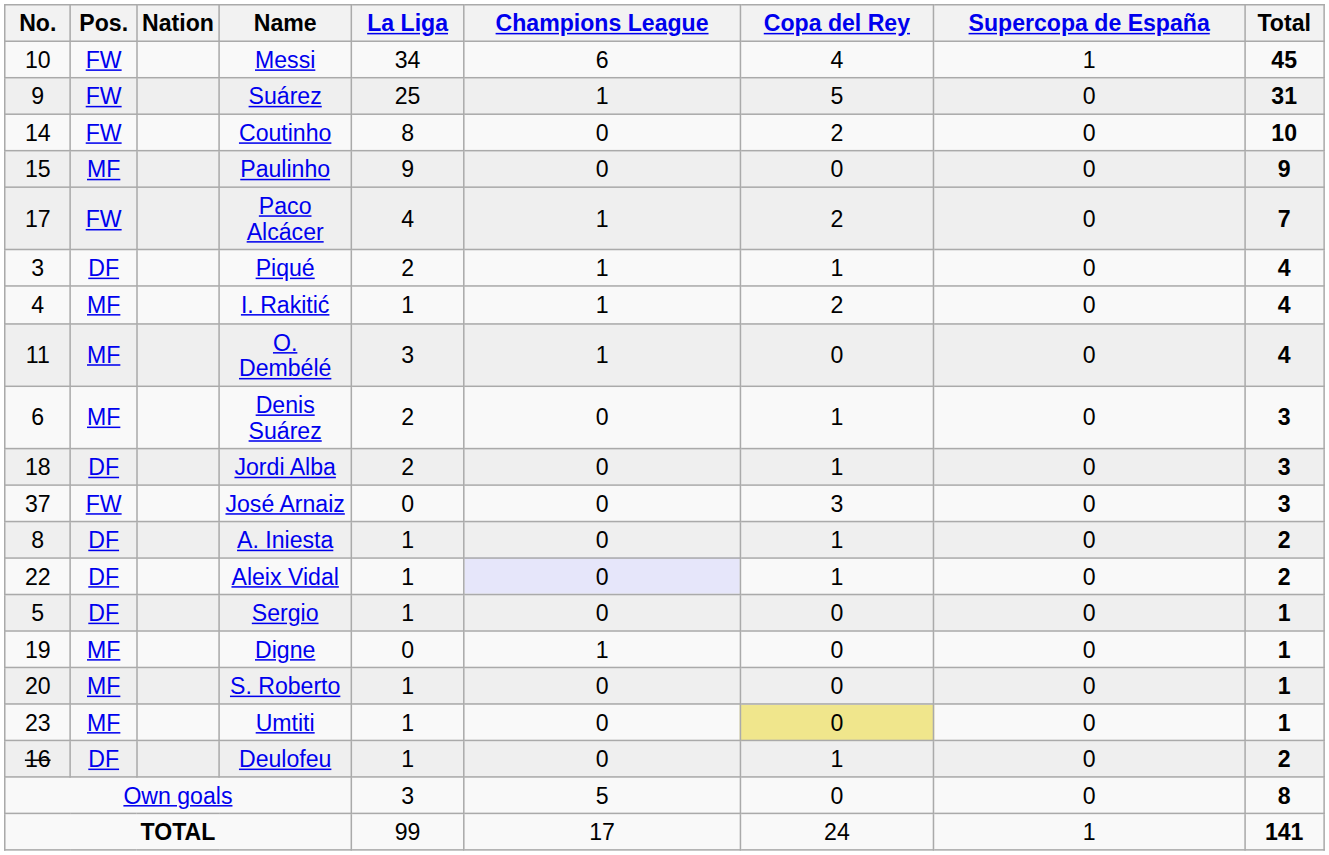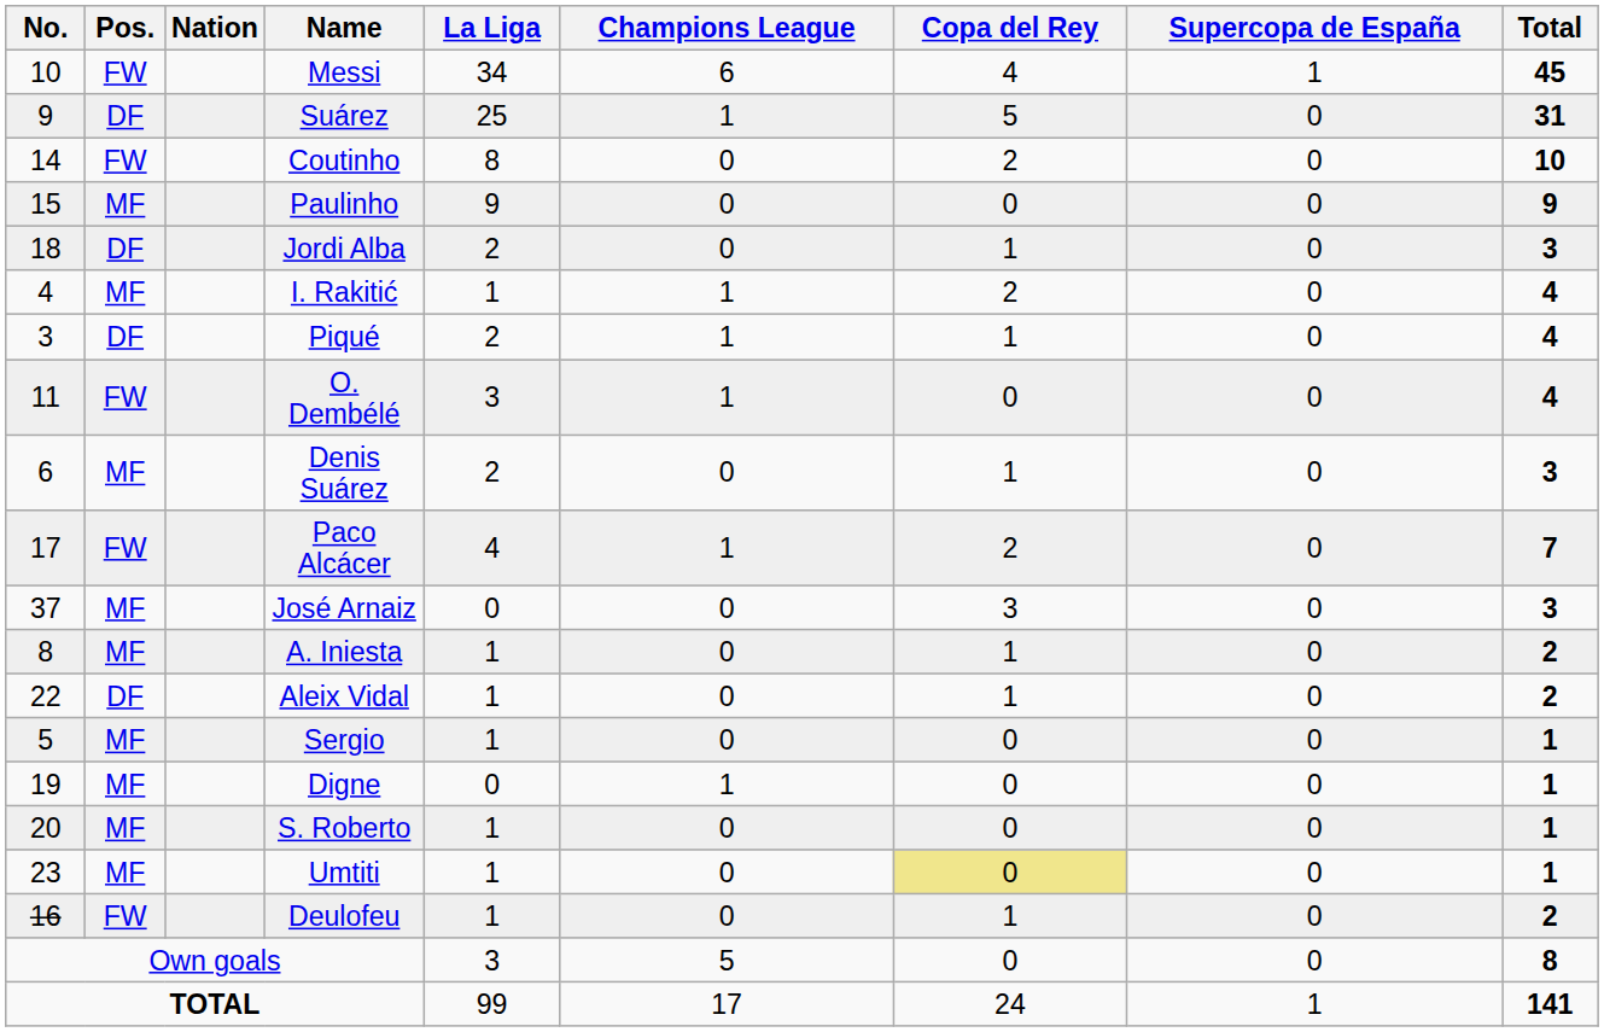Suárez | Pos.: FW -> DF
rows swapped: Paco Alcácer <-> Jordi Alba
rows swapped: Piqué <-> I. Rakitić
O. Dembélé | Pos.: MF -> FW
José Arnaiz | Pos.: FW -> MF
A. Iniesta | Pos.: DF -> MF
Aleix Vidal | Champions League: lavender background -> no background
Sergio | Pos.: DF -> MF
Deulofeu | Pos.: DF -> FW
